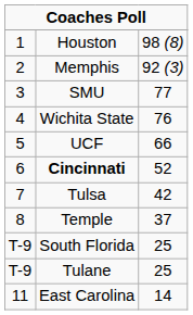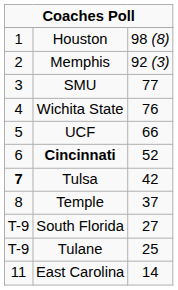Tulsa | column 1: normal -> bold
South Florida | column 3: 25 -> 27
